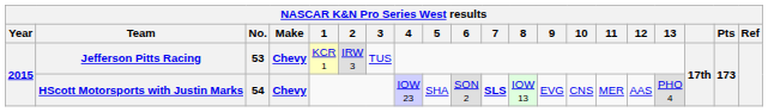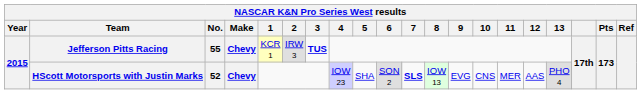Jefferson Pitts Racing | No.: 53 -> 55
Jefferson Pitts Racing | 3: normal -> bold
HScott Motorsports with Justin Marks | No.: 54 -> 52
